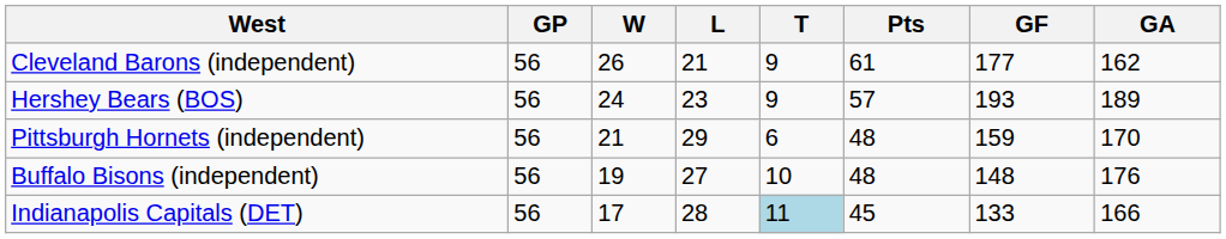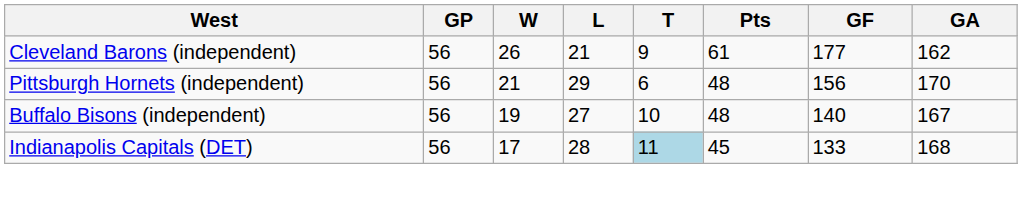- row: Hershey Bears (BOS) | 56 | 24 | 23 | 9 | 57 | 193 | 189
Pittsburgh Hornets (independent) | GF: 159 -> 156
Buffalo Bisons (independent) | GF: 148 -> 140
Buffalo Bisons (independent) | GA: 176 -> 167
Indianapolis Capitals (DET) | GA: 166 -> 168
